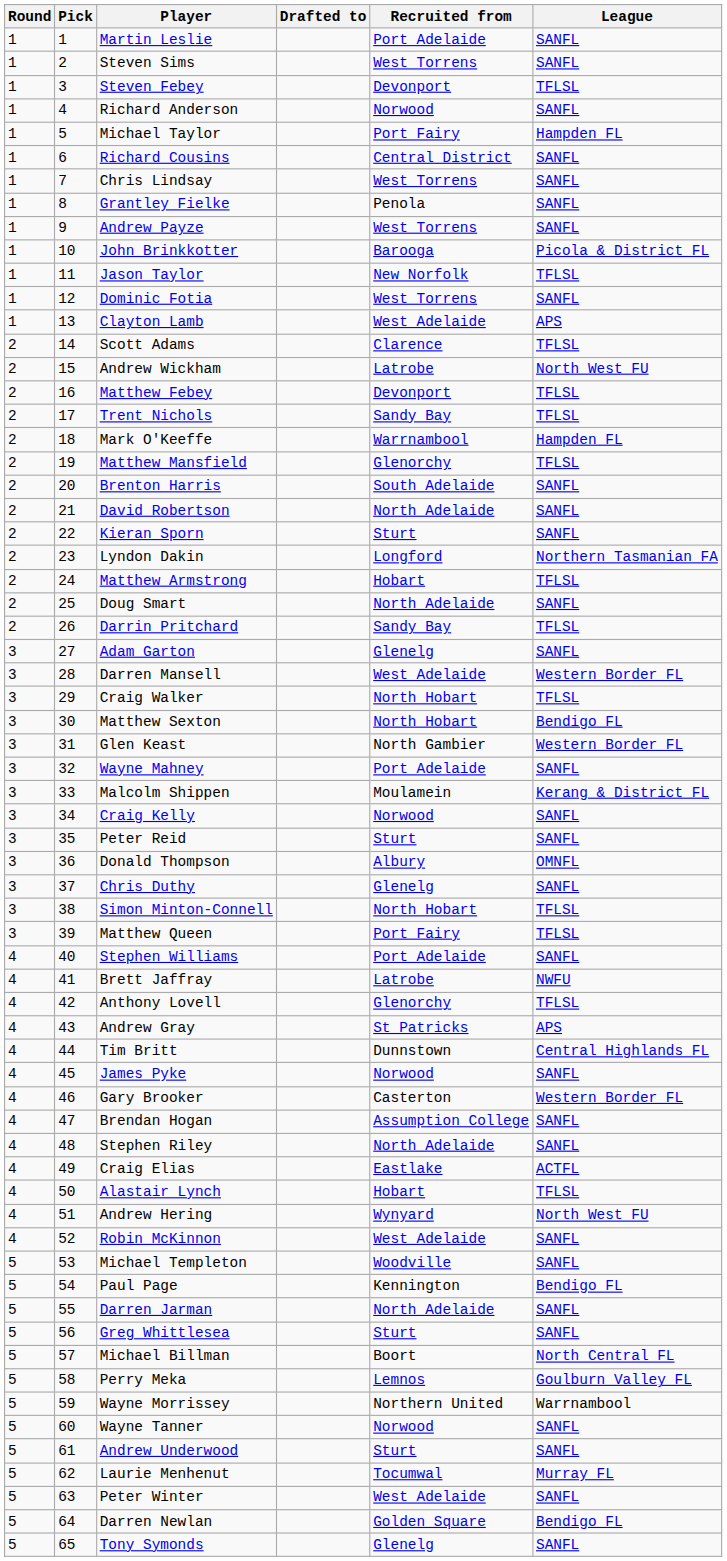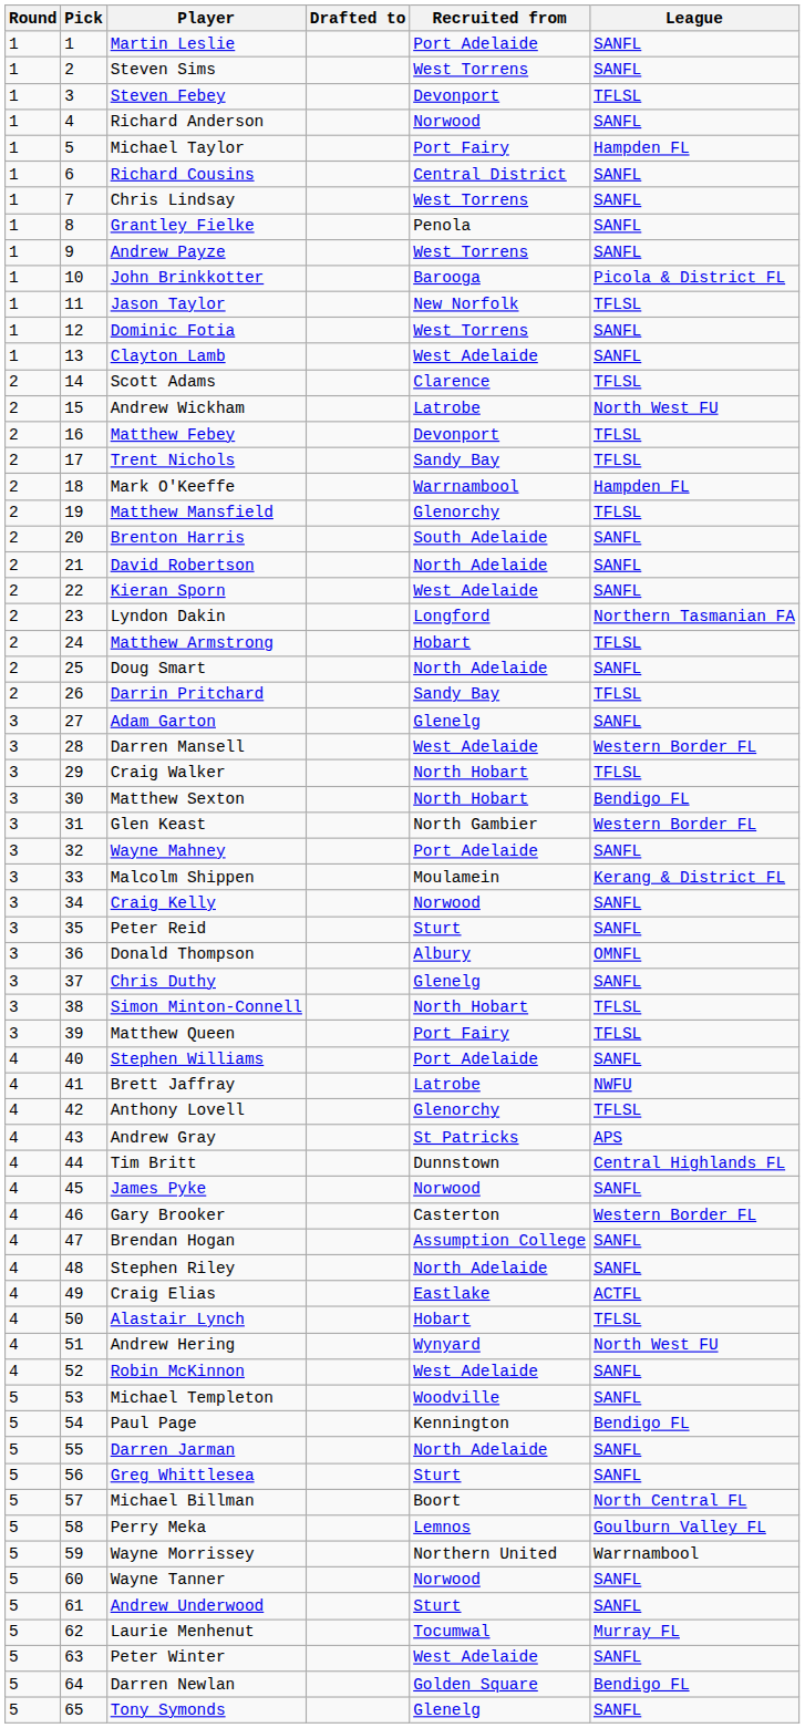Clayton Lamb | League: APS -> SANFL
Kieran Sporn | Recruited from: Sturt -> West Adelaide
